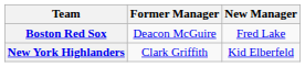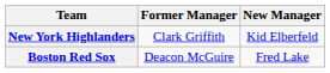rows swapped: Boston Red Sox <-> New York Highlanders
